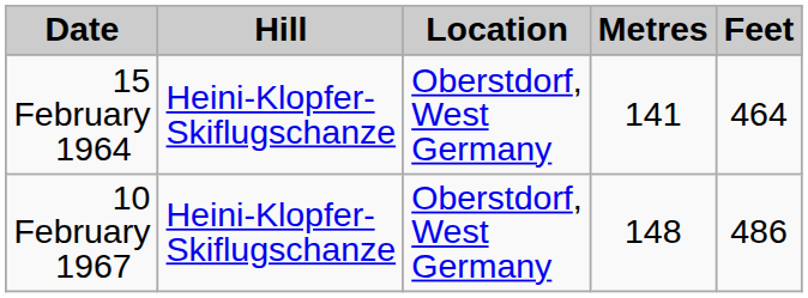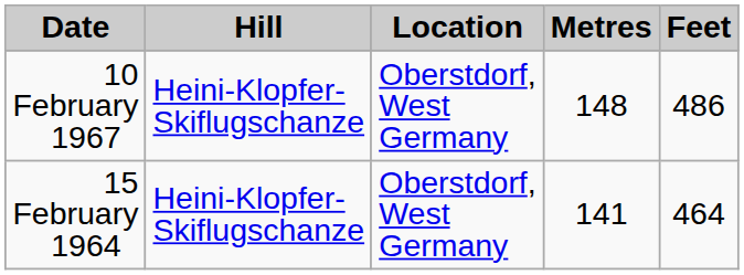rows swapped: 15 February 1964 <-> 10 February 1967
